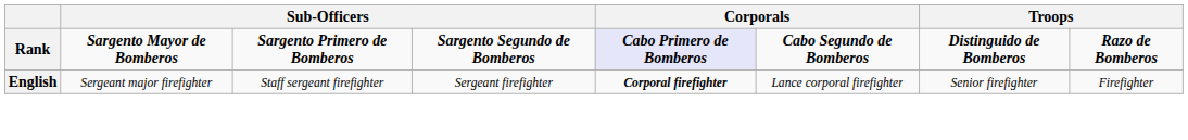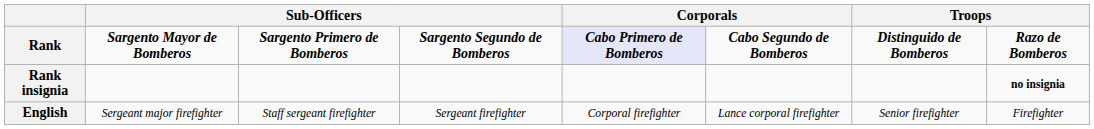+ row: Rank insignia | no insignia
English | column 5: bold -> normal
